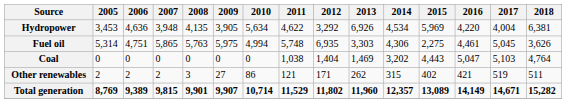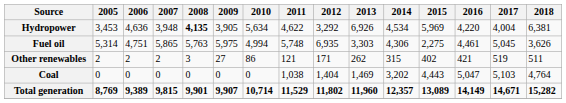Hydropower | 2008: normal -> bold
rows swapped: Coal <-> Other renewables
